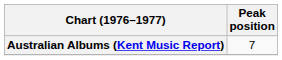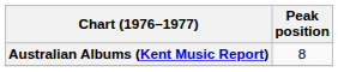Australian Albums (Kent Music Report) | Peak position: 7 -> 8
